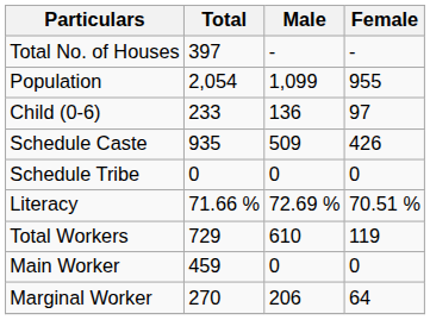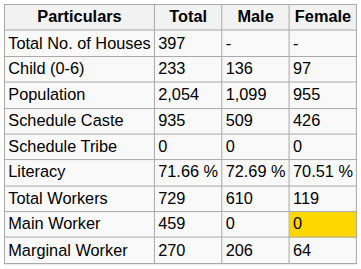rows swapped: Population <-> Child (0-6)
Main Worker | Female: no background -> gold background
